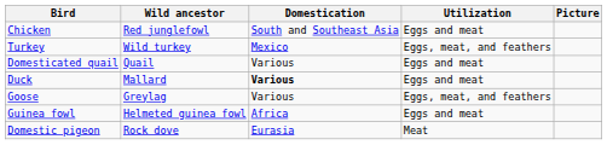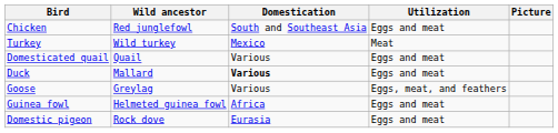Turkey | Utilization: Eggs, meat, and feathers -> Meat
Domestic pigeon | Utilization: Meat -> Eggs and meat
